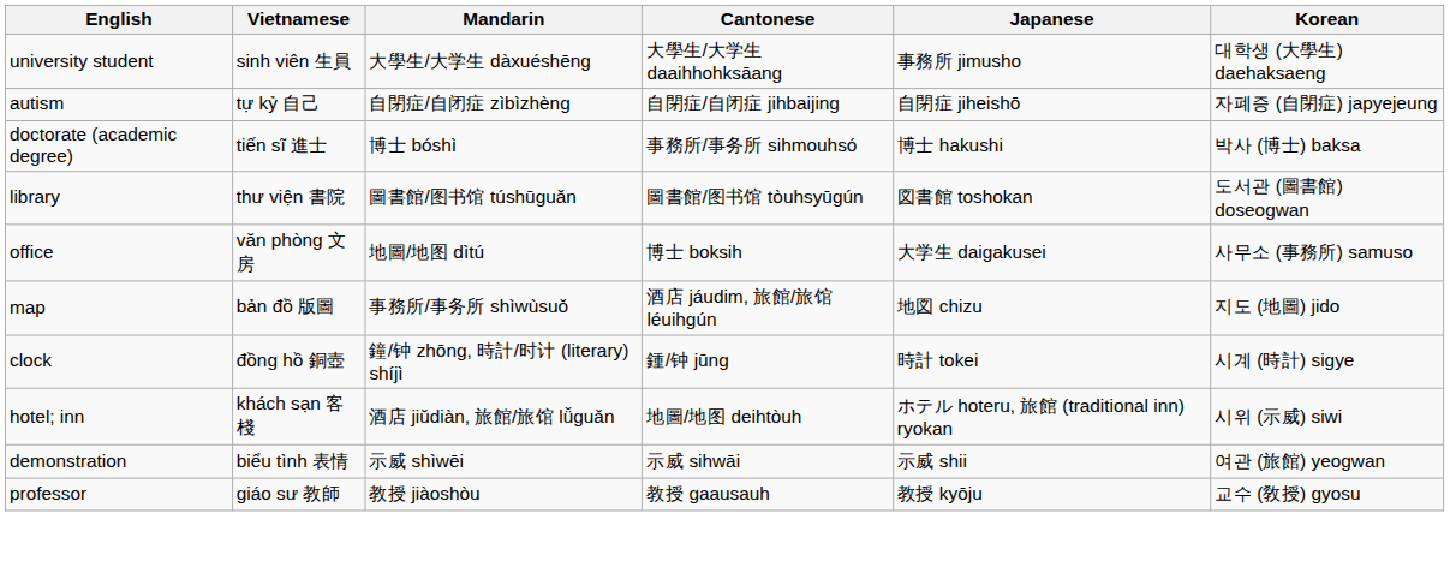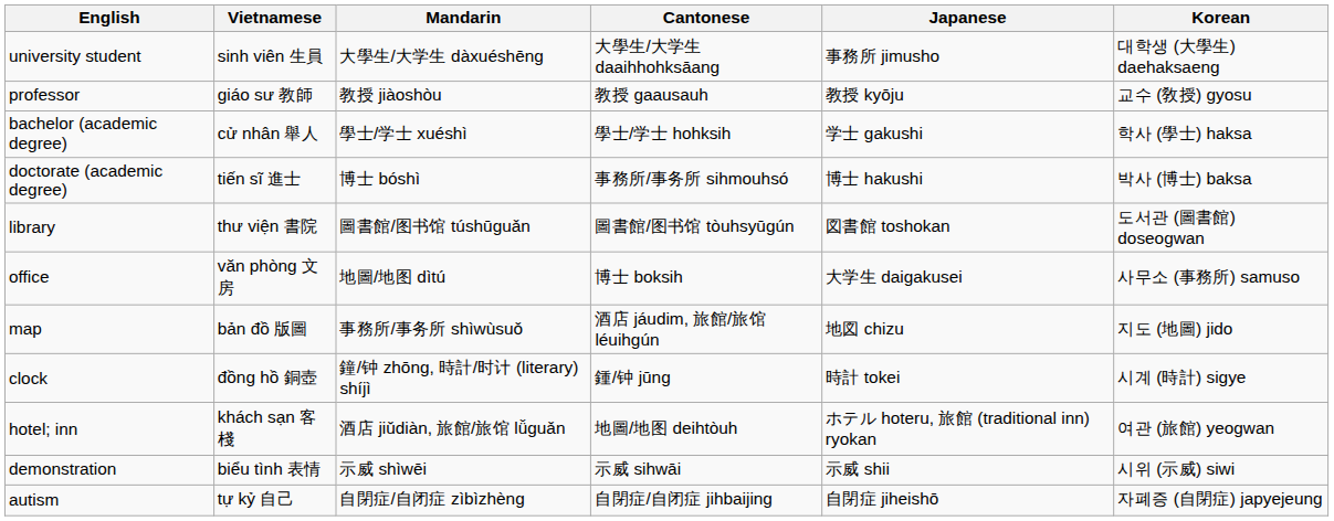rows swapped: professor <-> autism
+ row: bachelor (academic degree) | cử nhân 舉人 | 學士/学士 xuéshì | 學士/学士 hohksih | 学士 gakushi | 학사 (學士) haksa
hotel; inn | Korean: 시위 (示威) siwi -> 여관 (旅館) yeogwan
demonstration | Korean: 여관 (旅館) yeogwan -> 시위 (示威) siwi
